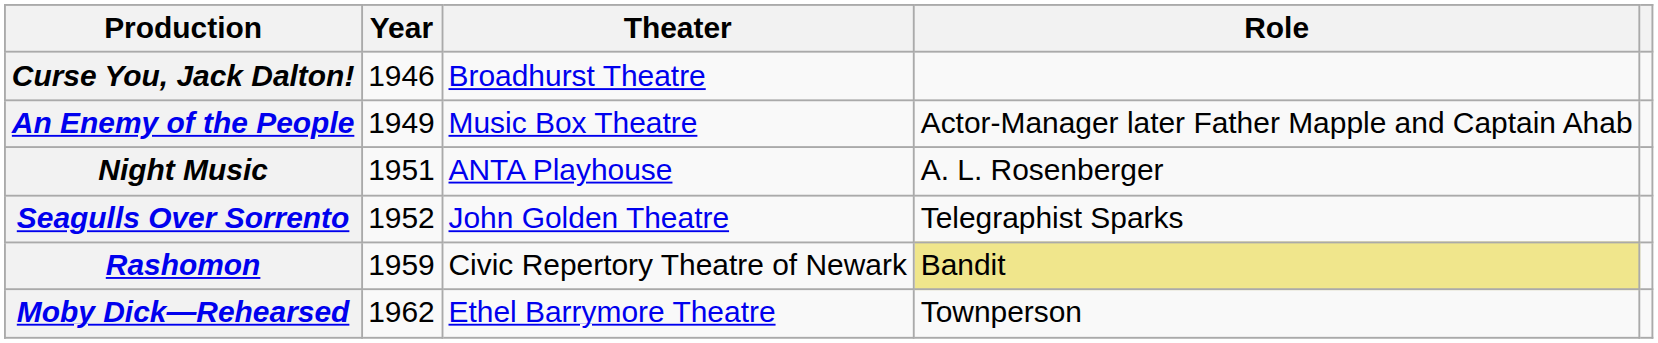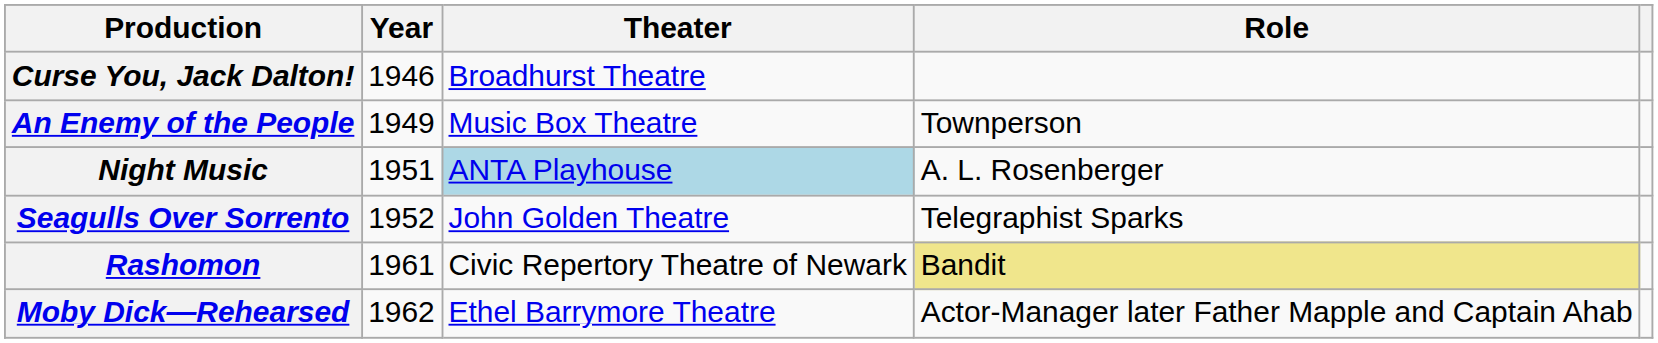An Enemy of the People | Role: Actor-Manager later Father Mapple and Captain Ahab -> Townperson
Night Music | Theater: no background -> lightblue background
Rashomon | Year: 1959 -> 1961
Moby Dick—Rehearsed | Role: Townperson -> Actor-Manager later Father Mapple and Captain Ahab
